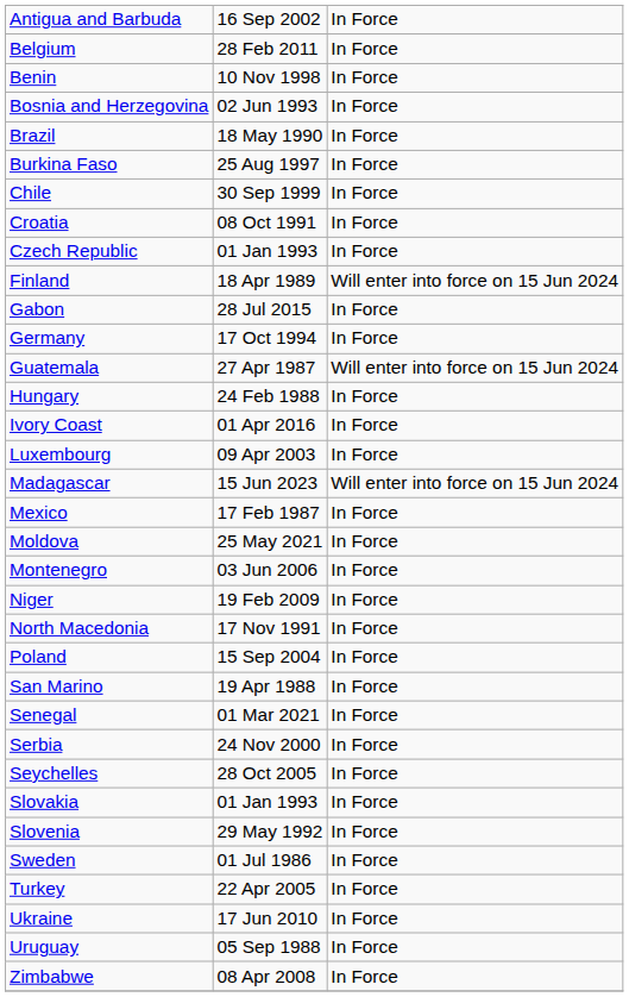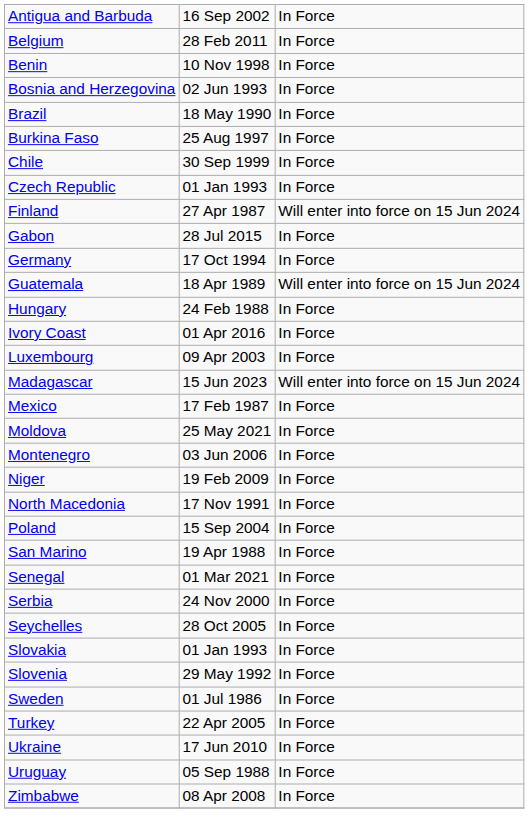- row: Croatia | 08 Oct 1991 | In Force
Finland | column 2: 18 Apr 1989 -> 27 Apr 1987
Guatemala | column 2: 27 Apr 1987 -> 18 Apr 1989
